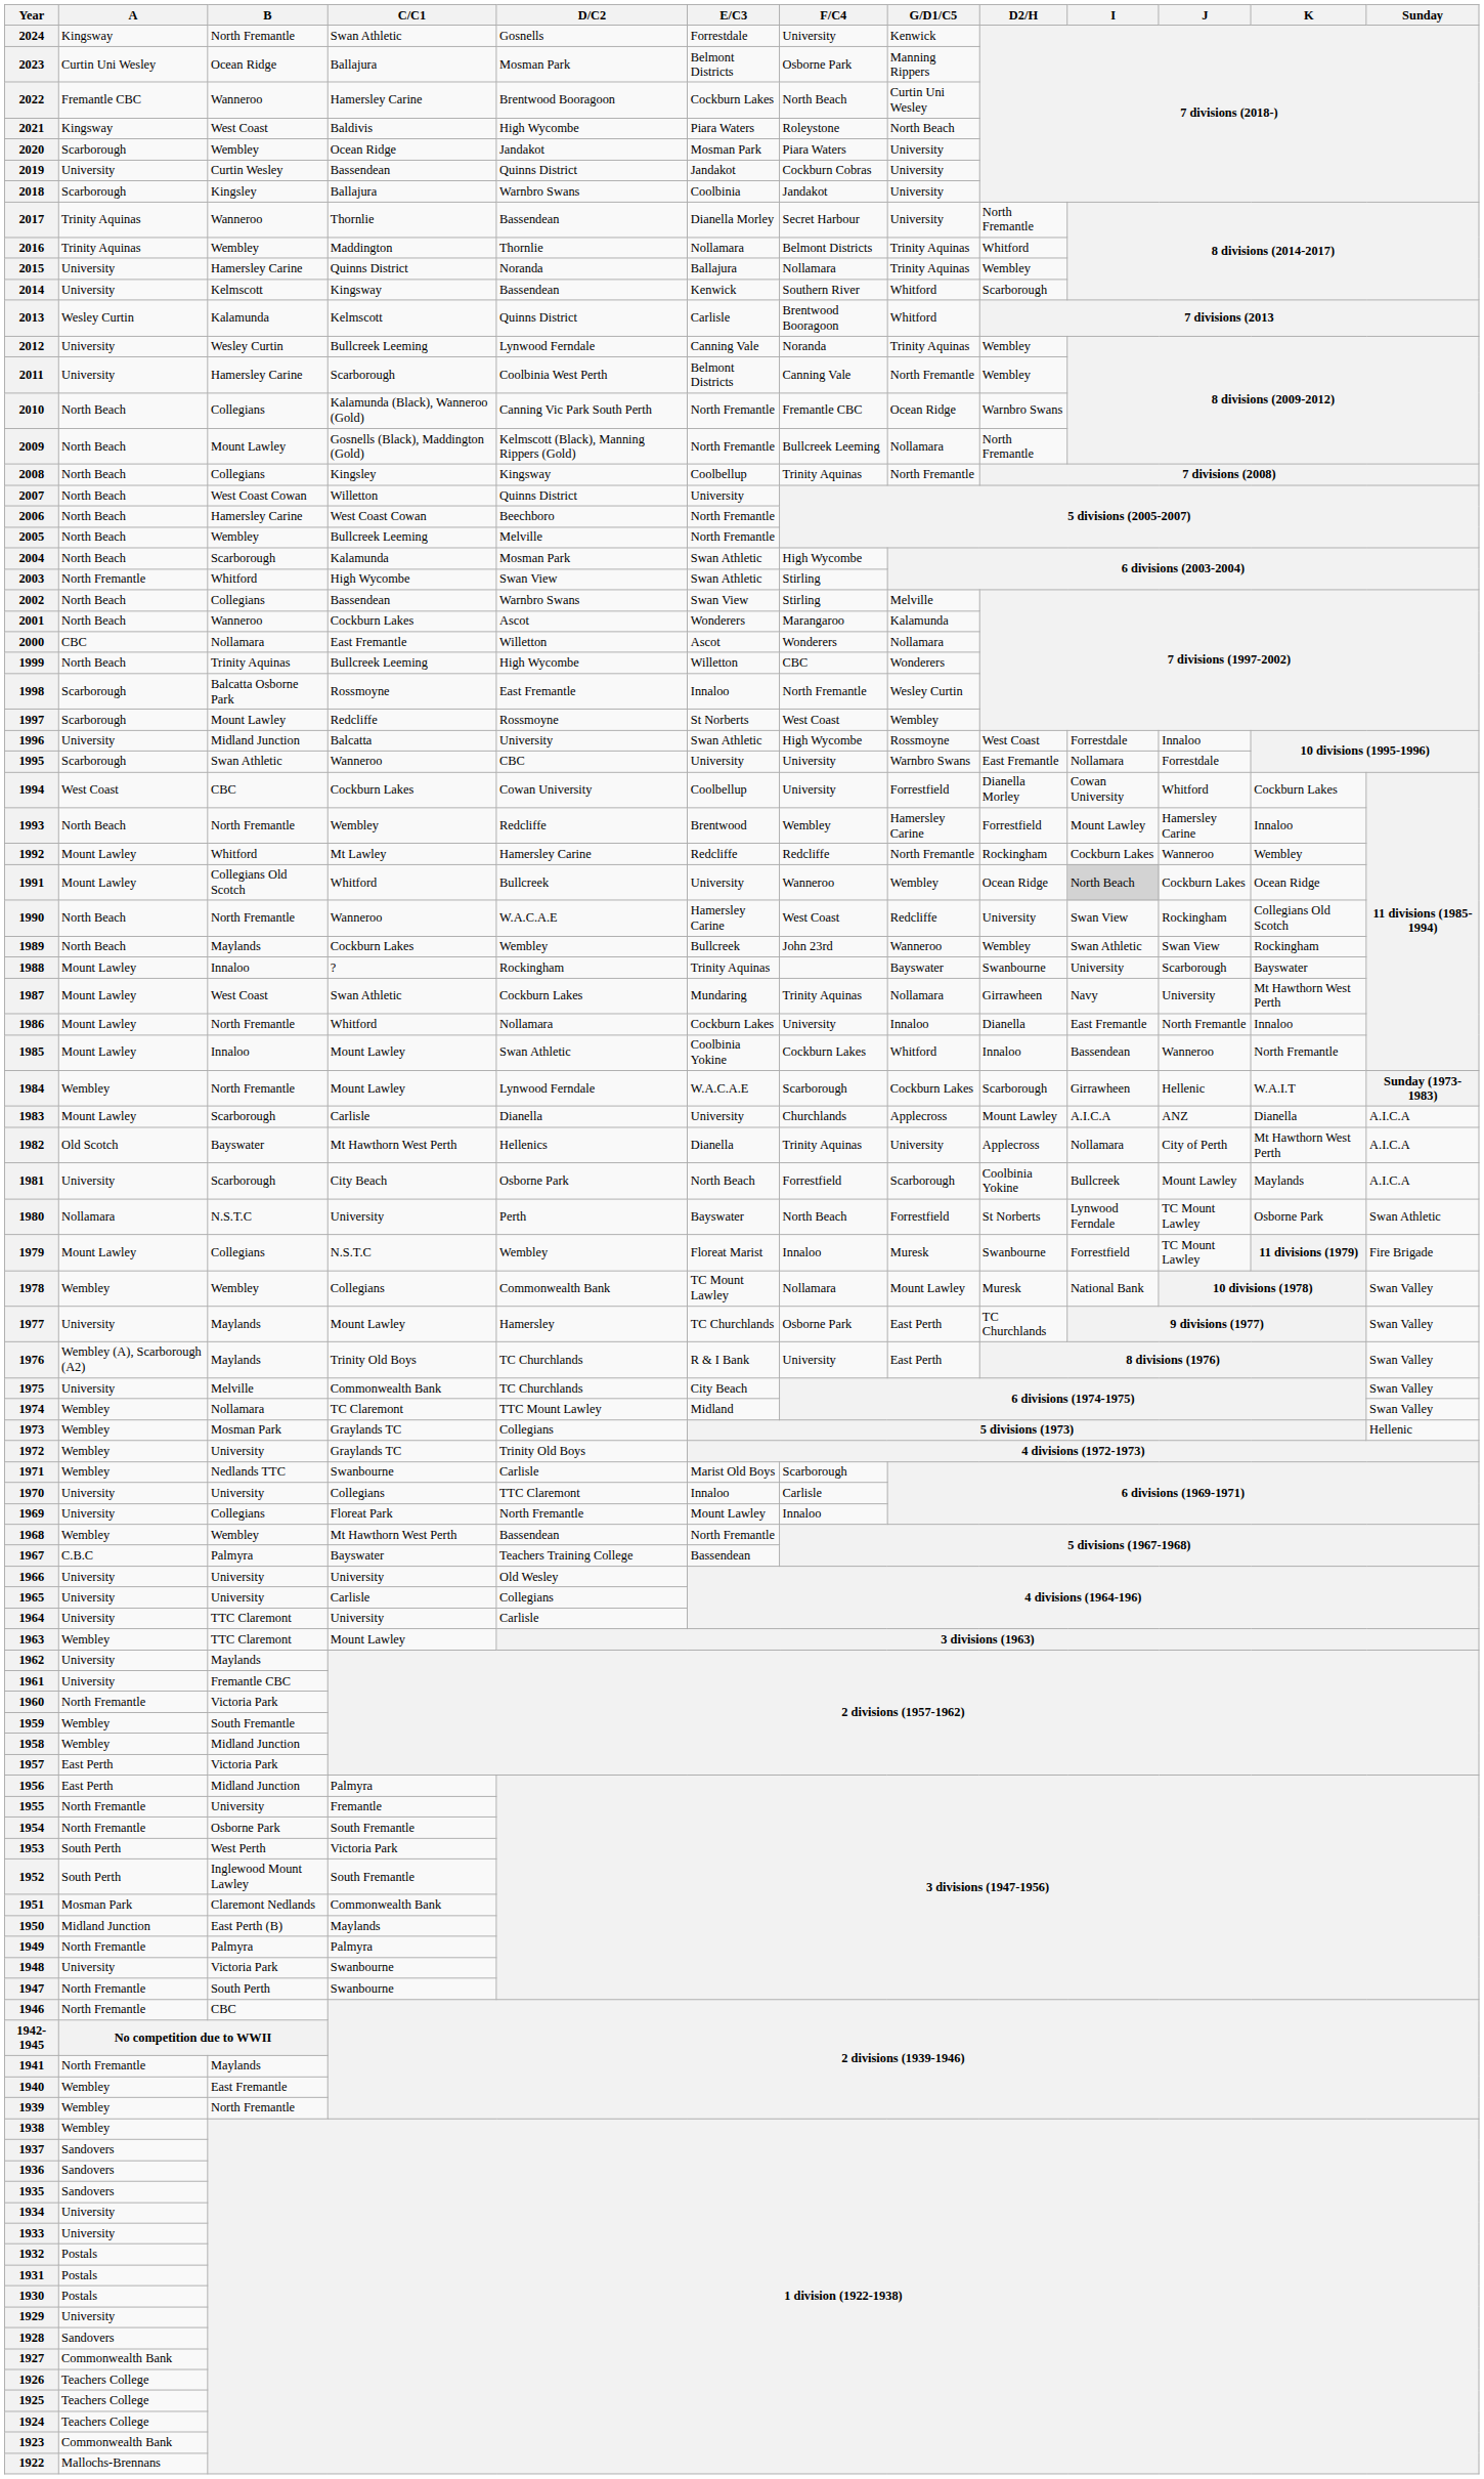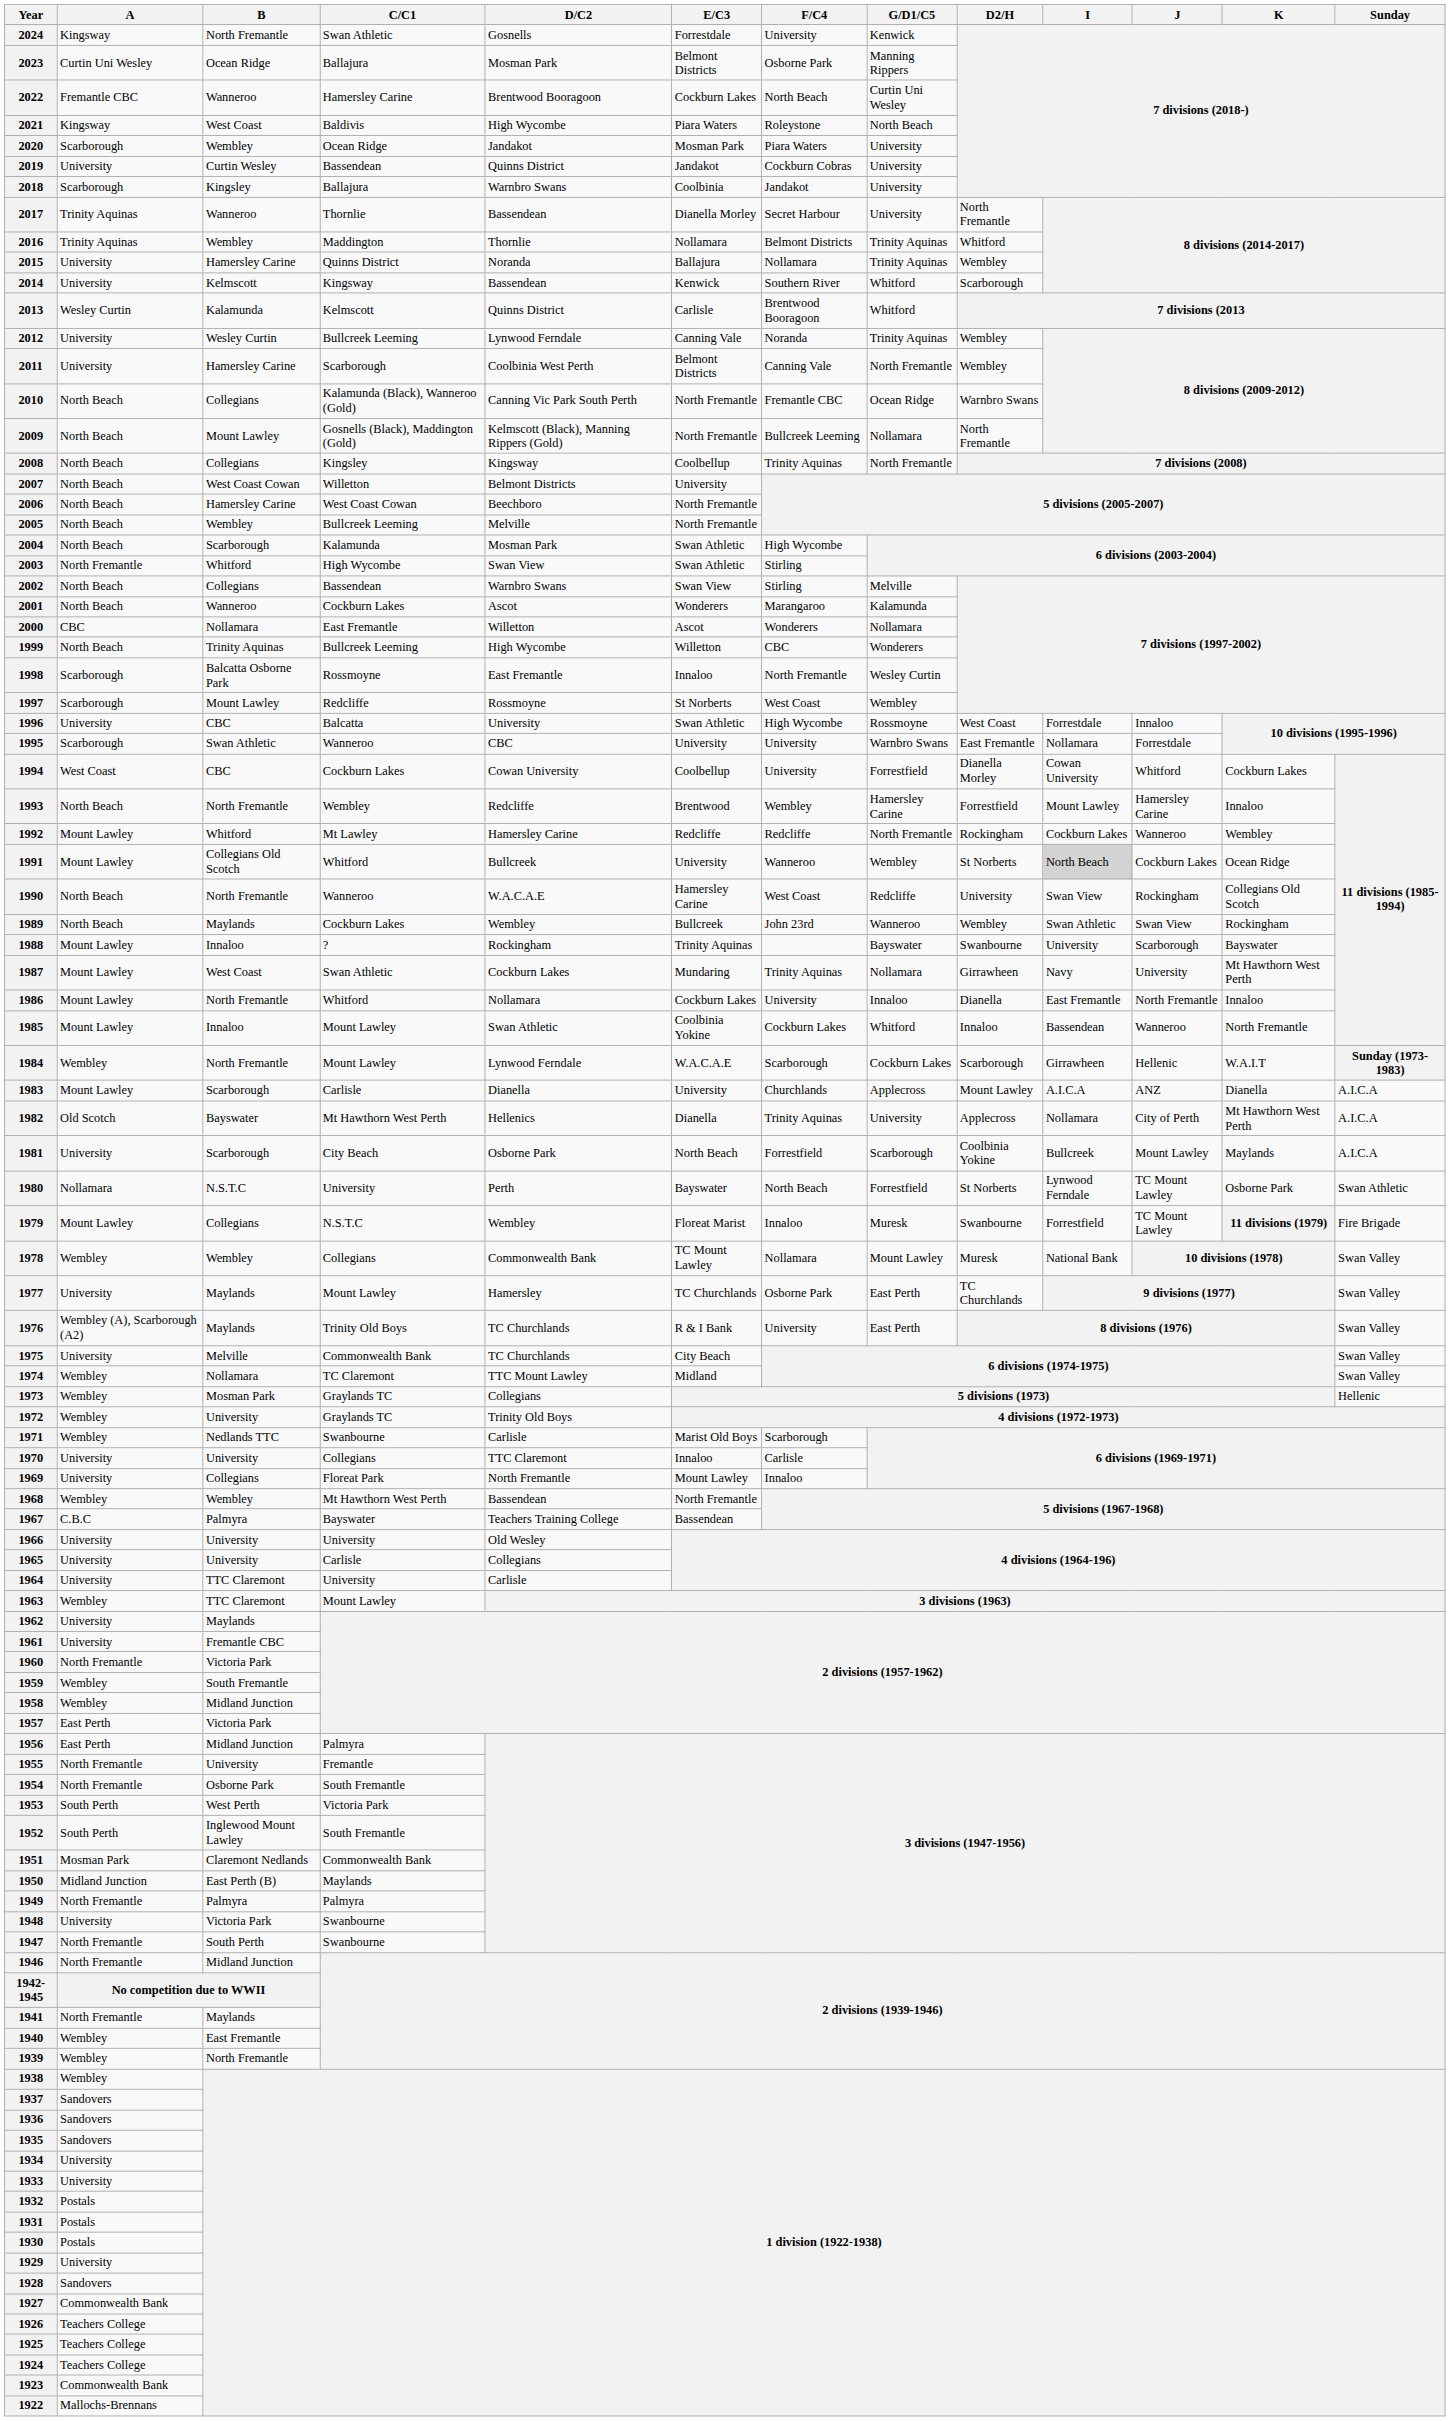2007 | D/C2: Quinns District -> Belmont Districts
1996 | B: Midland Junction -> CBC
1991 | D2/H: Ocean Ridge -> St Norberts
1946 | B: CBC -> Midland Junction
